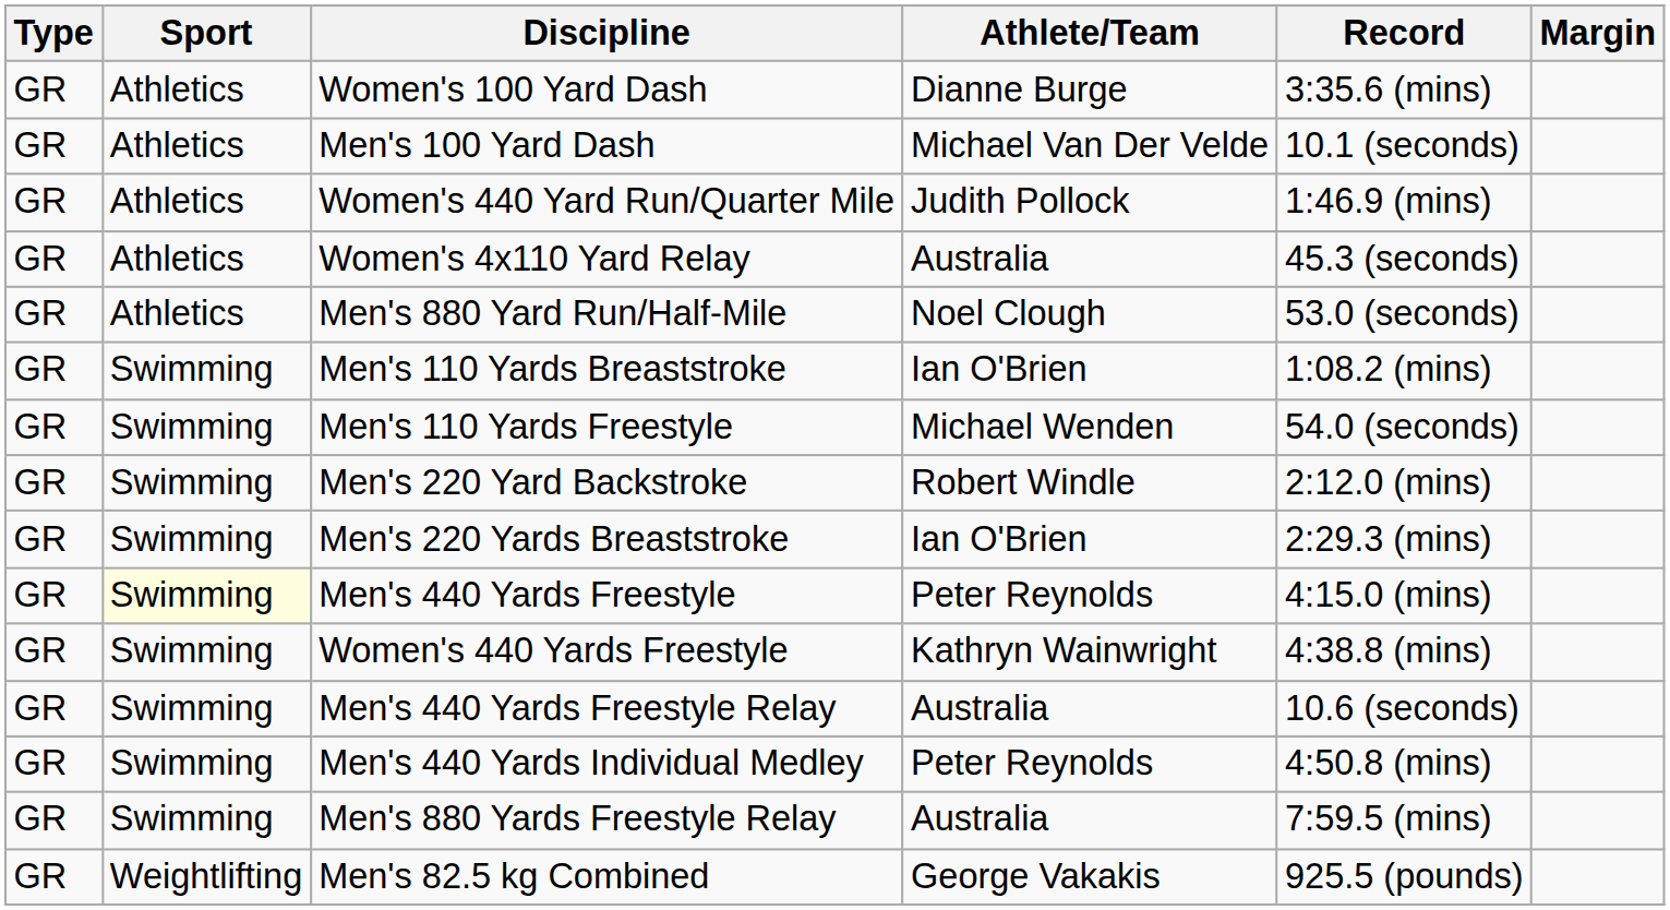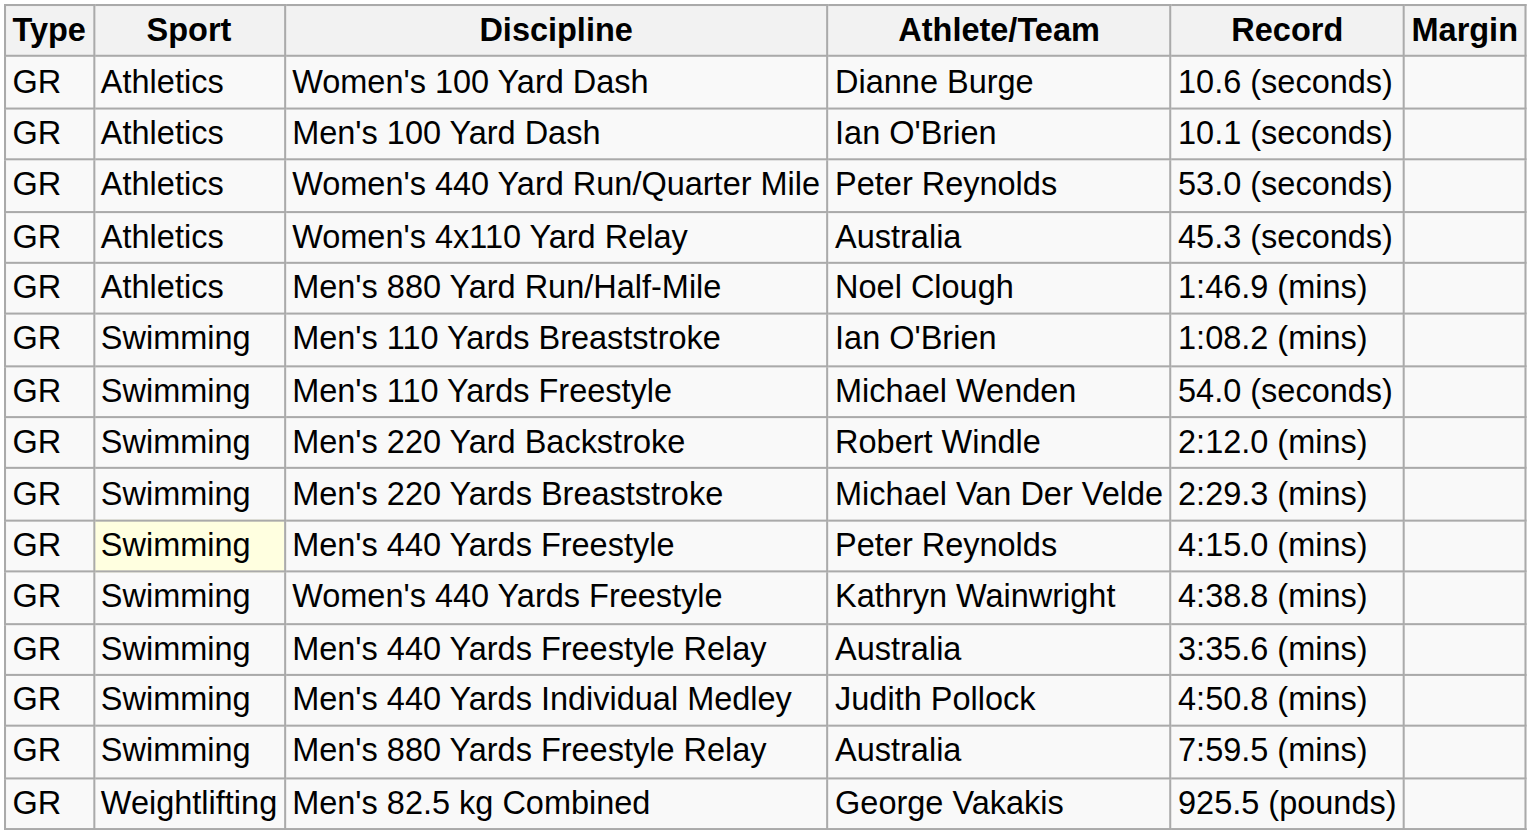Women's 100 Yard Dash | Record: 3:35.6 (mins) -> 10.6 (seconds)
Men's 100 Yard Dash | Athlete/Team: Michael Van Der Velde -> Ian O'Brien
Women's 440 Yard Run/Quarter Mile | Athlete/Team: Judith Pollock -> Peter Reynolds
Women's 440 Yard Run/Quarter Mile | Record: 1:46.9 (mins) -> 53.0 (seconds)
Men's 880 Yard Run/Half-Mile | Record: 53.0 (seconds) -> 1:46.9 (mins)
Men's 220 Yards Breaststroke | Athlete/Team: Ian O'Brien -> Michael Van Der Velde
Men's 440 Yards Freestyle Relay | Record: 10.6 (seconds) -> 3:35.6 (mins)
Men's 440 Yards Individual Medley | Athlete/Team: Peter Reynolds -> Judith Pollock
